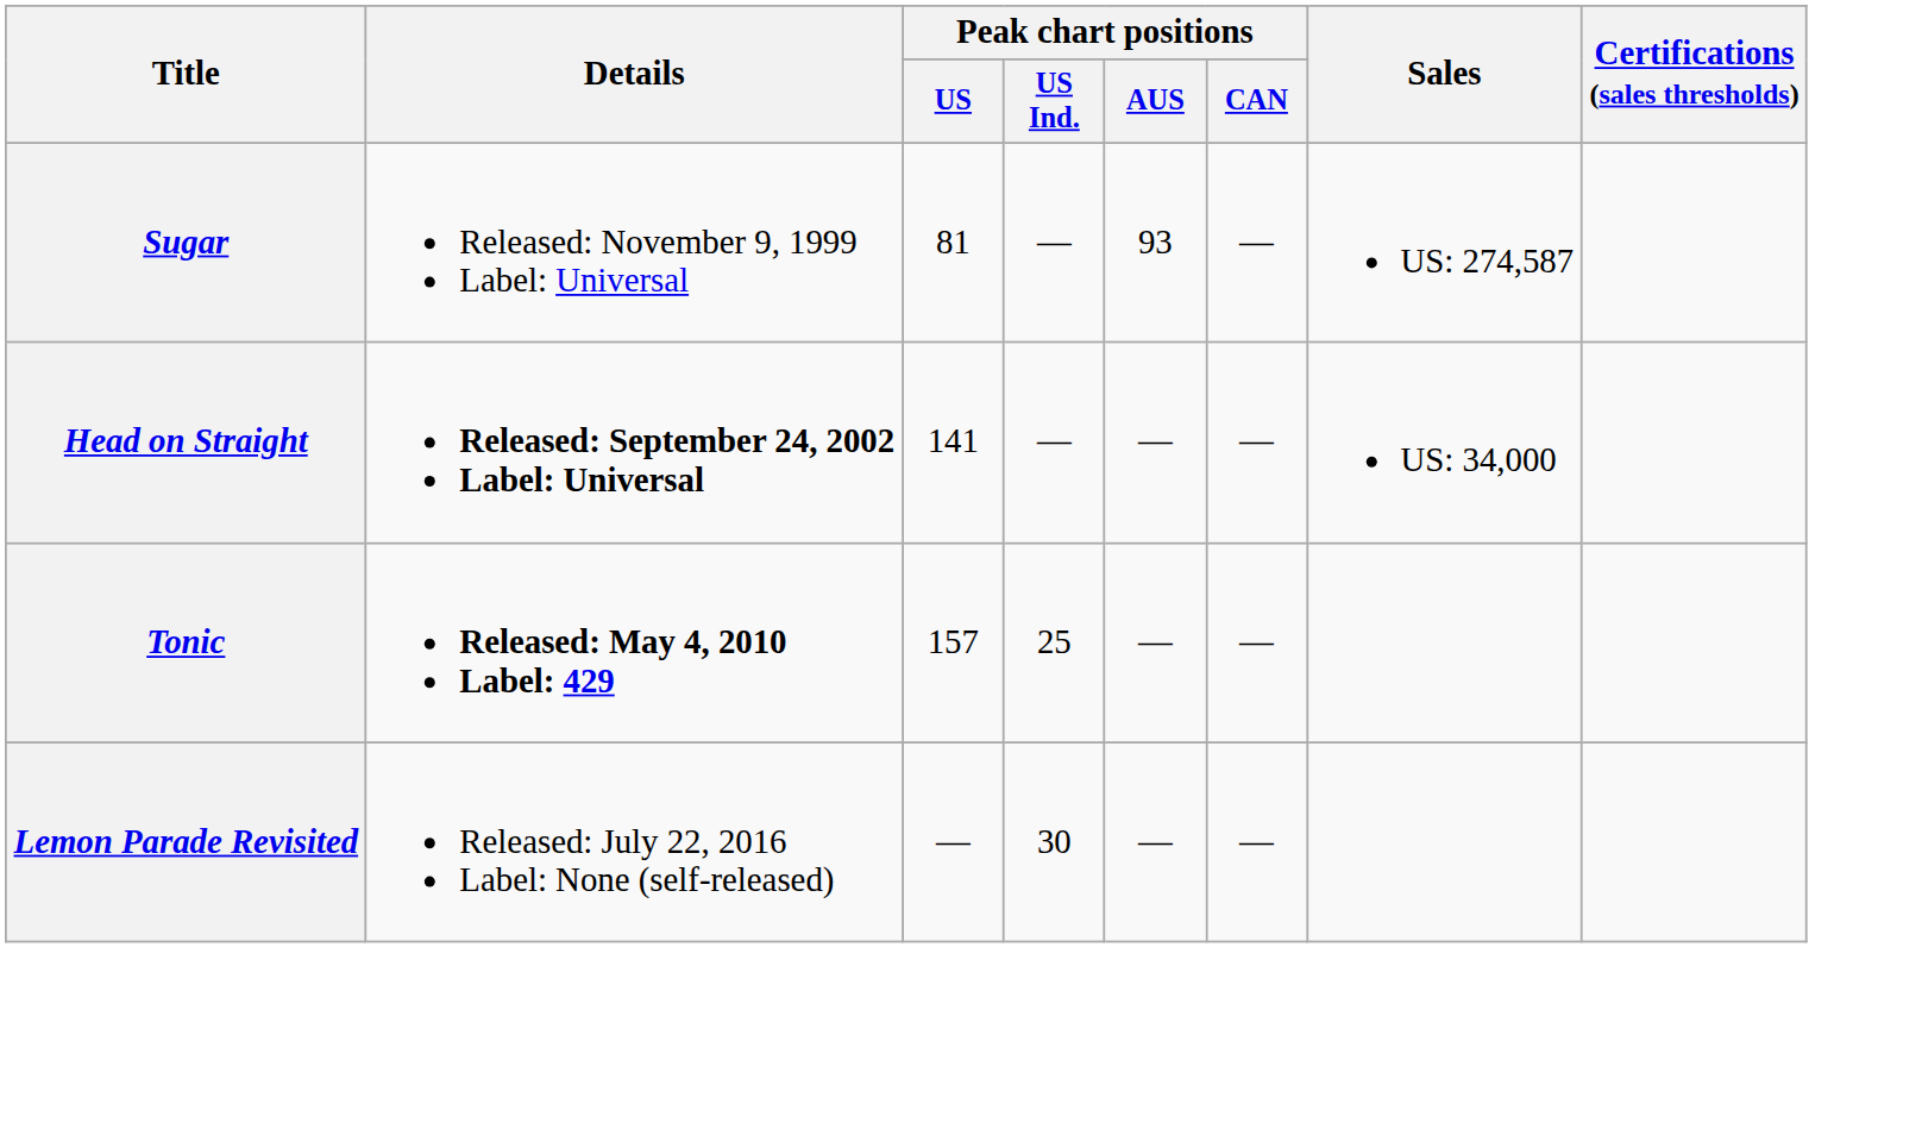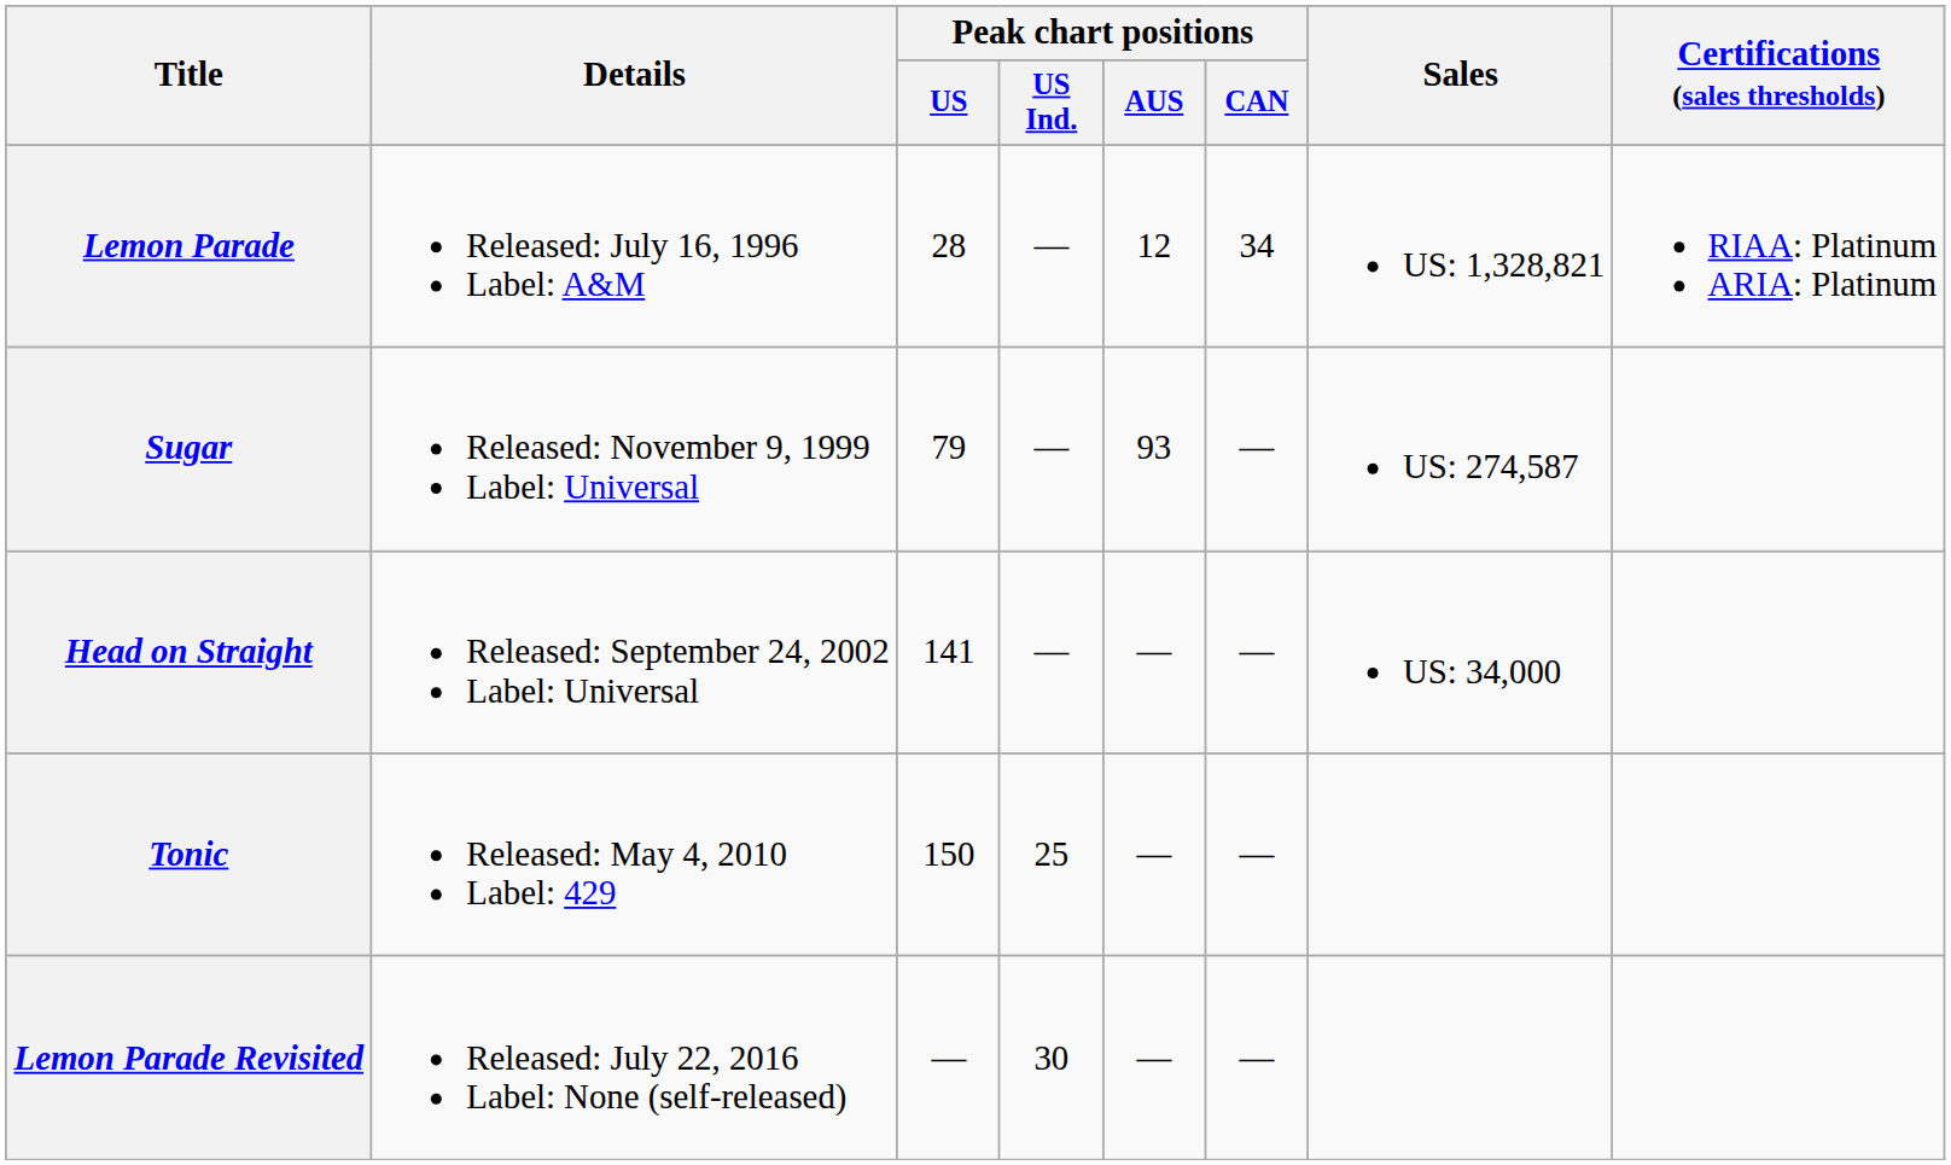+ row: Lemon Parade | Released: July 16, 1996 Label: A&M | 28 | — | 12 | 34 | US: 1,328,821 | RIAA: Platinum ARIA: Platinum
Sugar | Peak chart positions / US: 81 -> 79
Head on Straight | Details: bold -> normal
Tonic | Details: bold -> normal
Tonic | Peak chart positions / US: 157 -> 150
